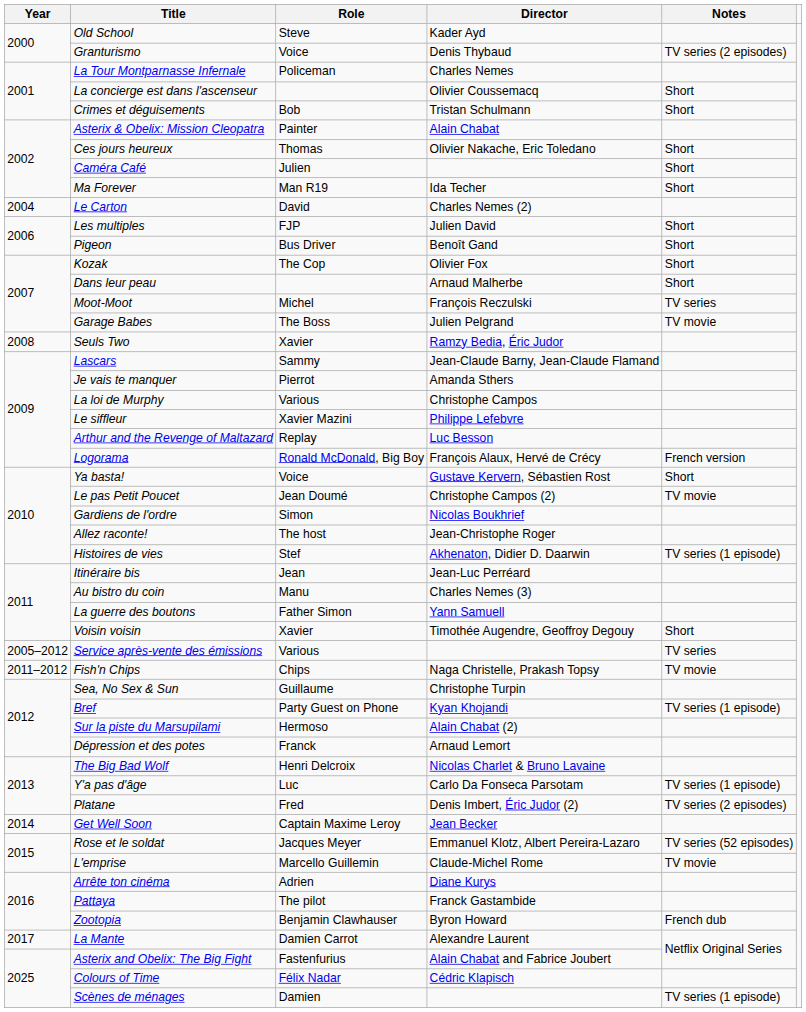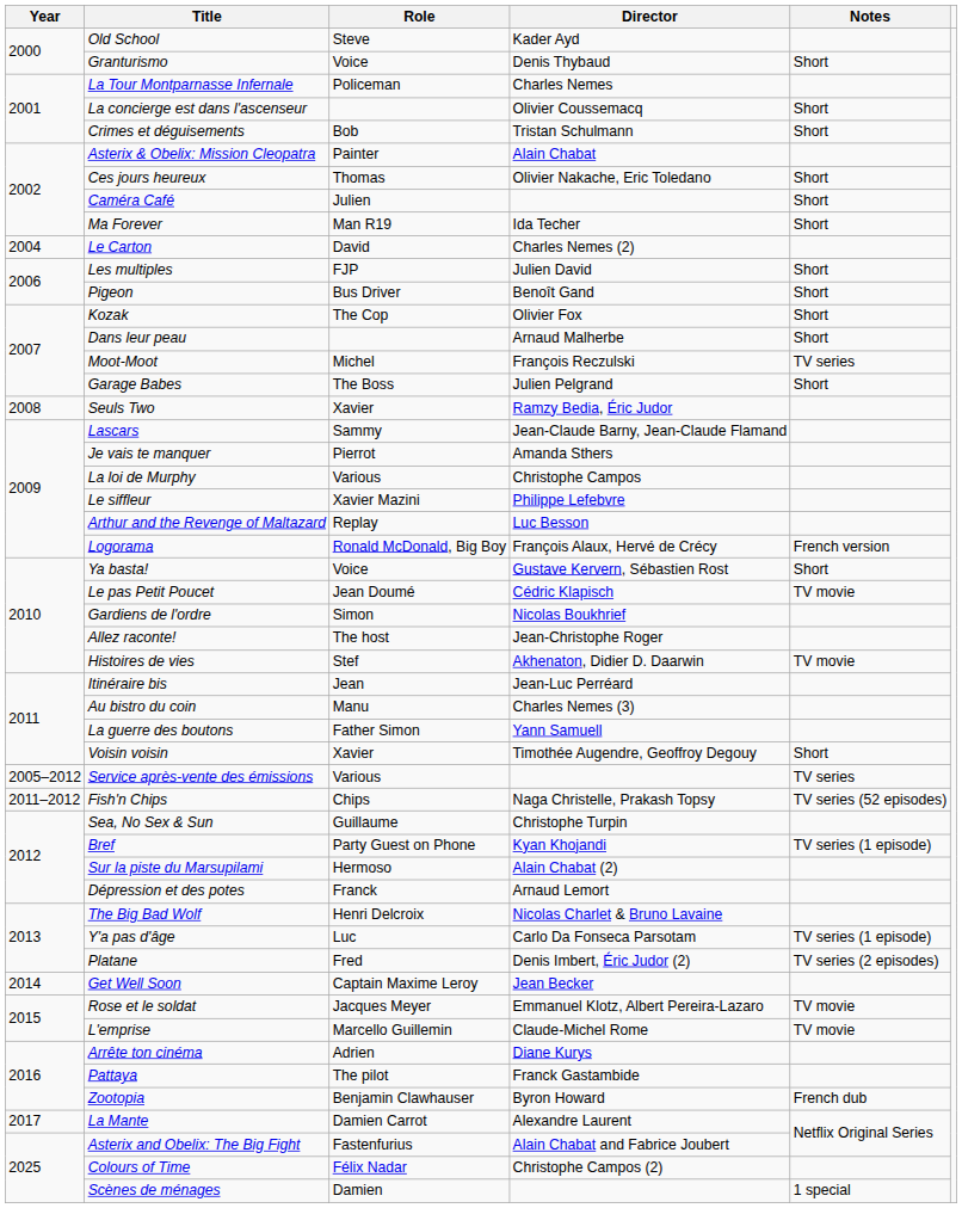Granturismo | Notes: TV series (2 episodes) -> Short
Garage Babes | Notes: TV movie -> Short
Le pas Petit Poucet | Director: Christophe Campos (2) -> Cédric Klapisch
Histoires de vies | Notes: TV series (1 episode) -> TV movie
Fish'n Chips | Notes: TV movie -> TV series (52 episodes)
Rose et le soldat | Notes: TV series (52 episodes) -> TV movie
Colours of Time | Director: Cédric Klapisch -> Christophe Campos (2)
Scènes de ménages | Notes: TV series (1 episode) -> 1 special
